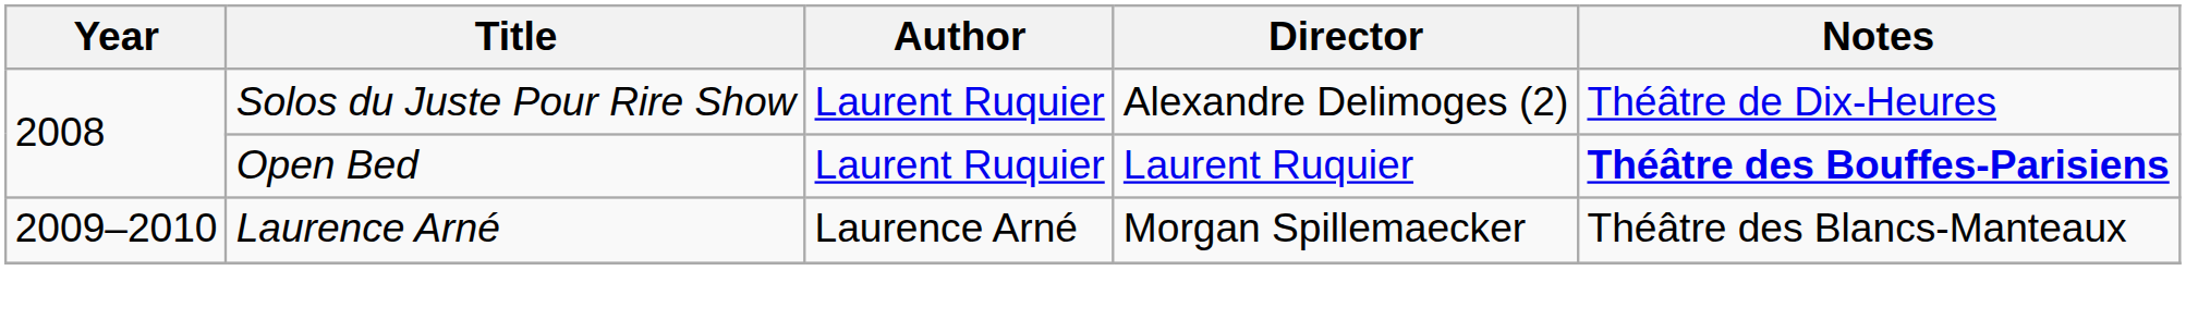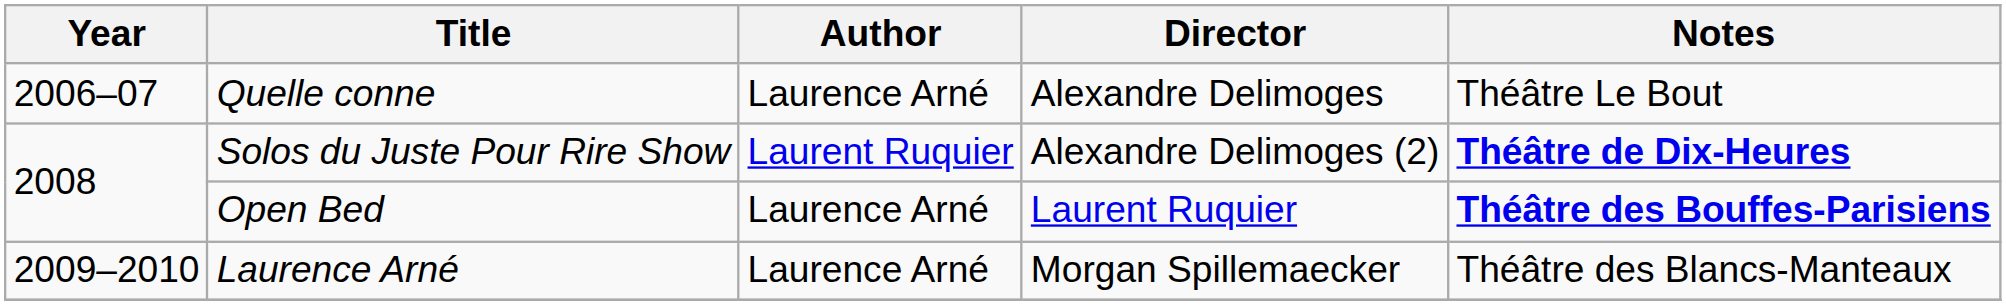+ row: 2006–07 | Quelle conne | Laurence Arné | Alexandre Delimoges | Théâtre Le Bout
Solos du Juste Pour Rire Show | Notes: normal -> bold
Open Bed | Author: Laurent Ruquier -> Laurence Arné
